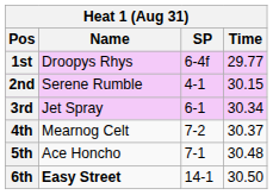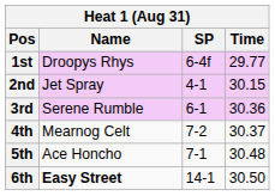2nd | Name: Serene Rumble -> Jet Spray
3rd | Name: Jet Spray -> Serene Rumble
3rd | Time: 30.34 -> 30.36
